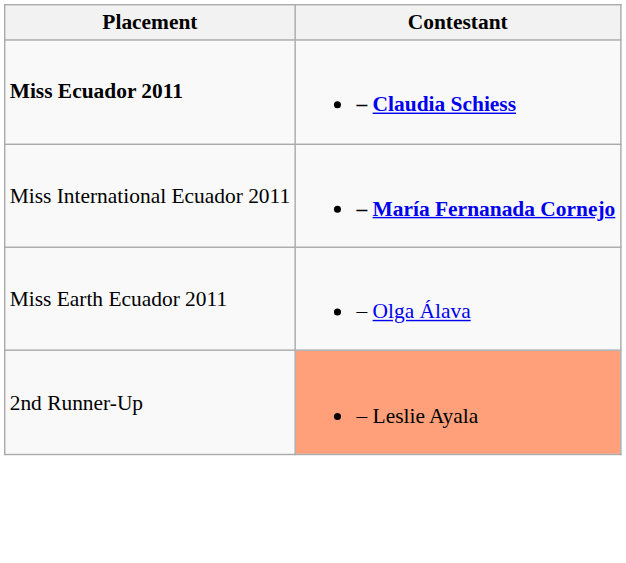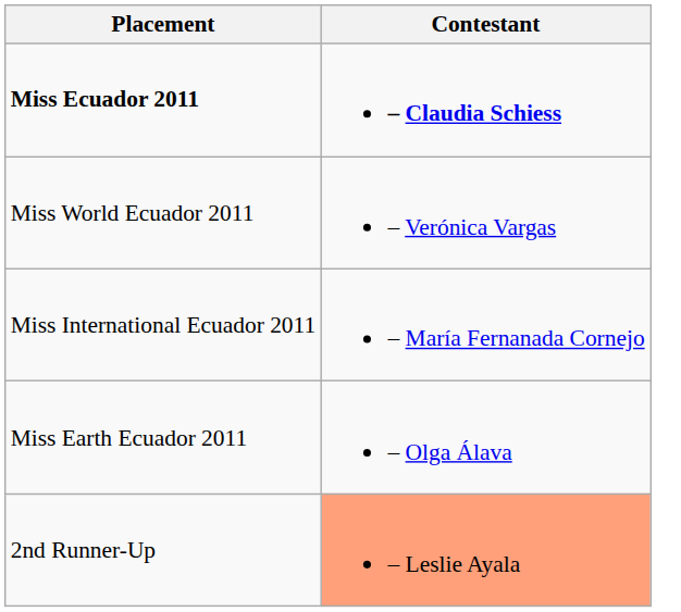+ row: Miss World Ecuador 2011 | – Verónica Vargas
Miss International Ecuador 2011 | Contestant: bold -> normal
